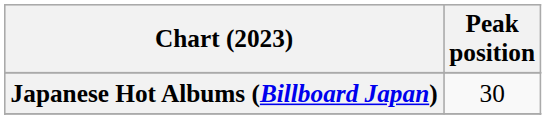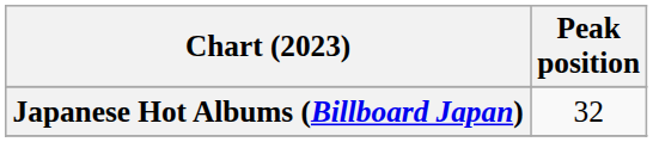Japanese Hot Albums (Billboard Japan) | Peak position: 30 -> 32
